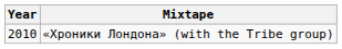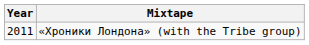«Хроники Лондона» (with the Tribe group) | Year: 2010 -> 2011
